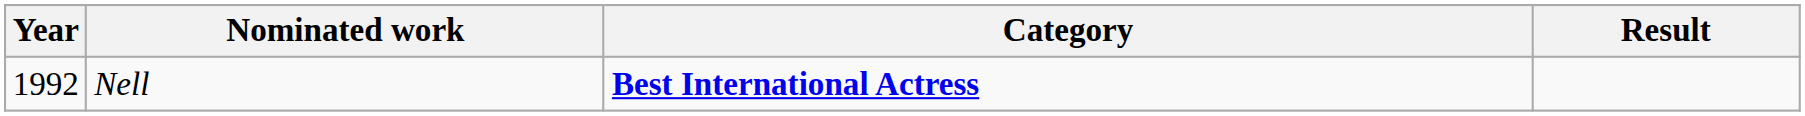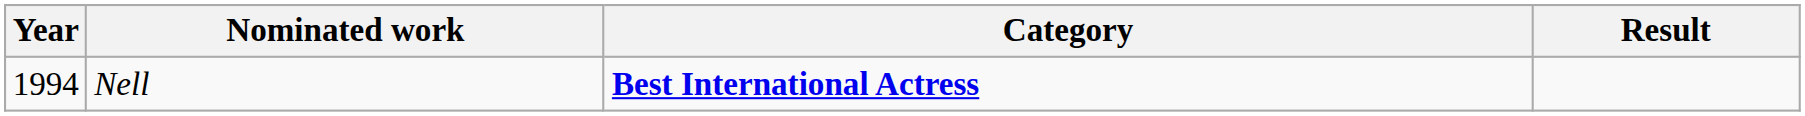Nell | Year: 1992 -> 1994
